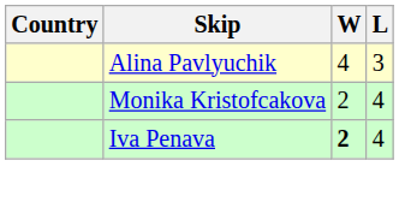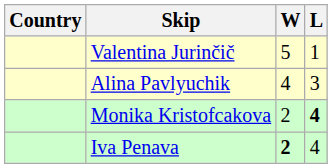+ row: Valentina Jurinčič | 5 | 1
Monika Kristofcakova | L: normal -> bold
